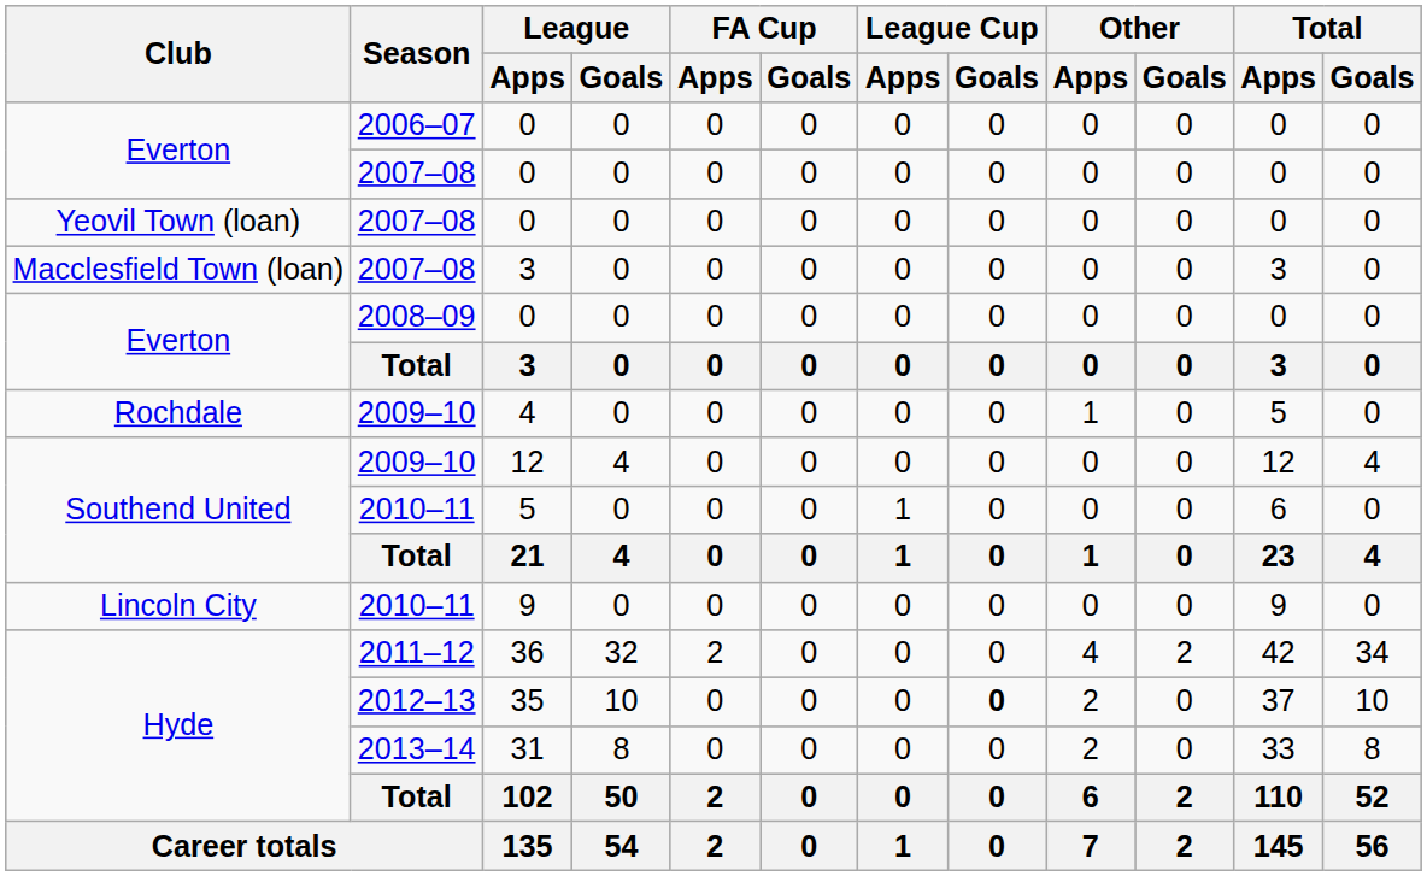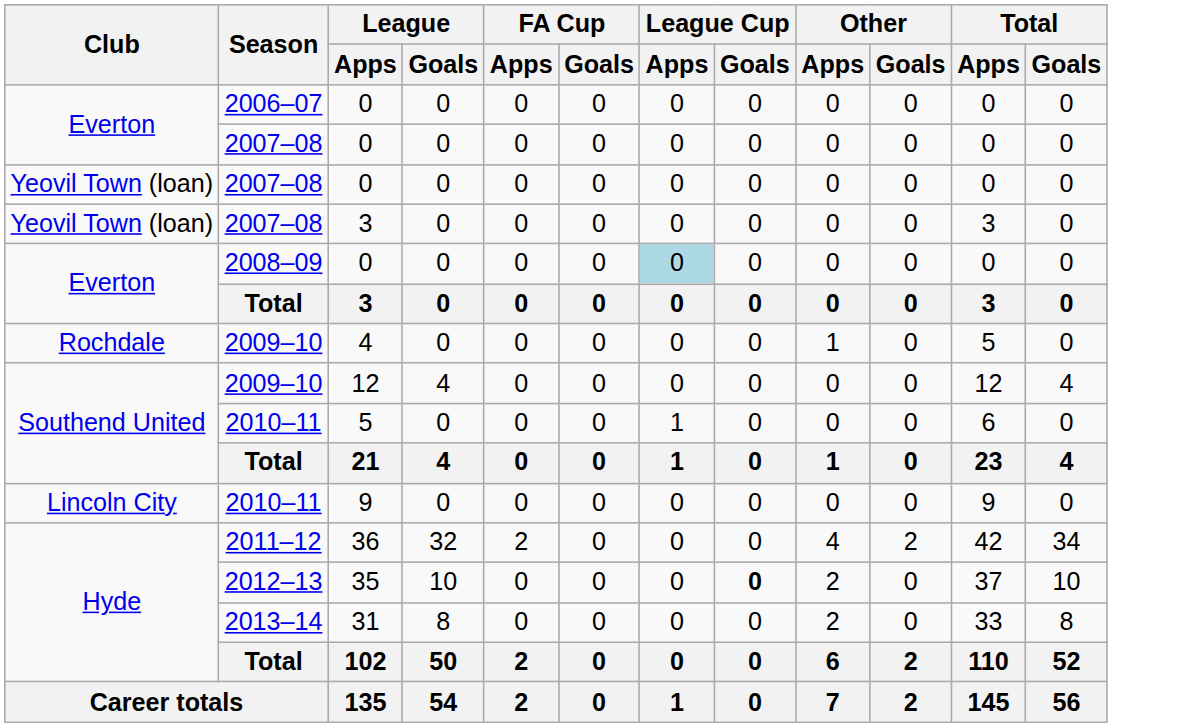2007–08 / 3 | Club: Macclesfield Town (loan) -> Yeovil Town (loan)
2008–09 / 0 | League Cup / Apps: no background -> lightblue background
